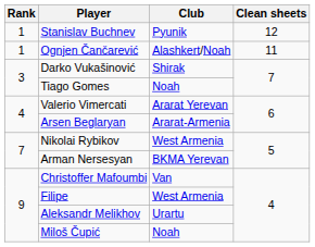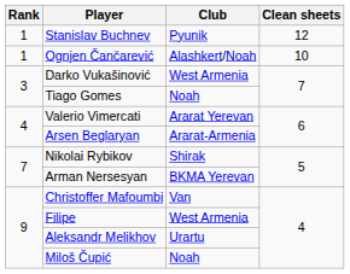Ognjen Čančarević | Clean sheets: 11 -> 10
Darko Vukašinović | Club: Shirak -> West Armenia
Nikolai Rybikov | Club: West Armenia -> Shirak
